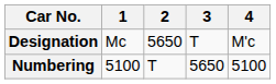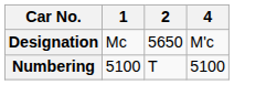- column: 3 | T | 5650
